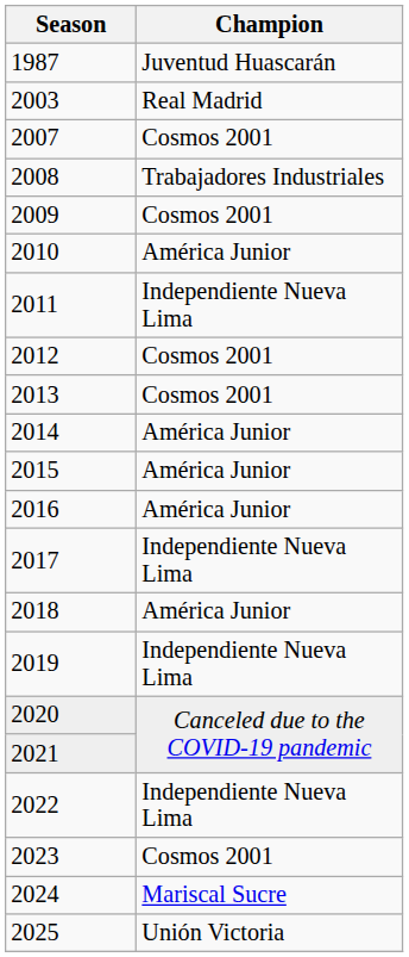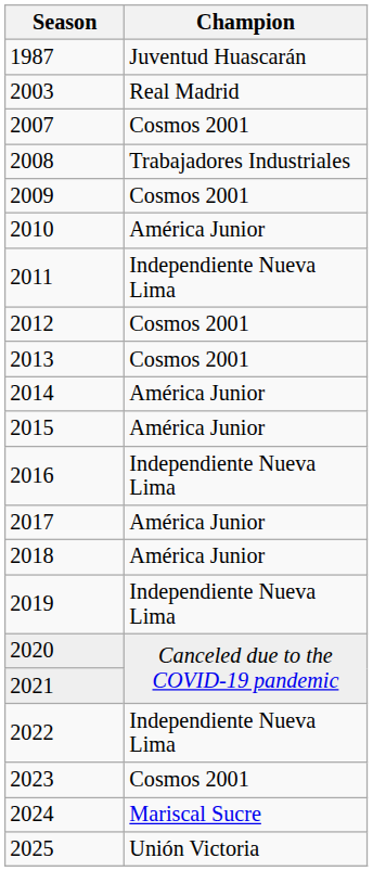2016 | Champion: América Junior -> Independiente Nueva Lima
2017 | Champion: Independiente Nueva Lima -> América Junior
